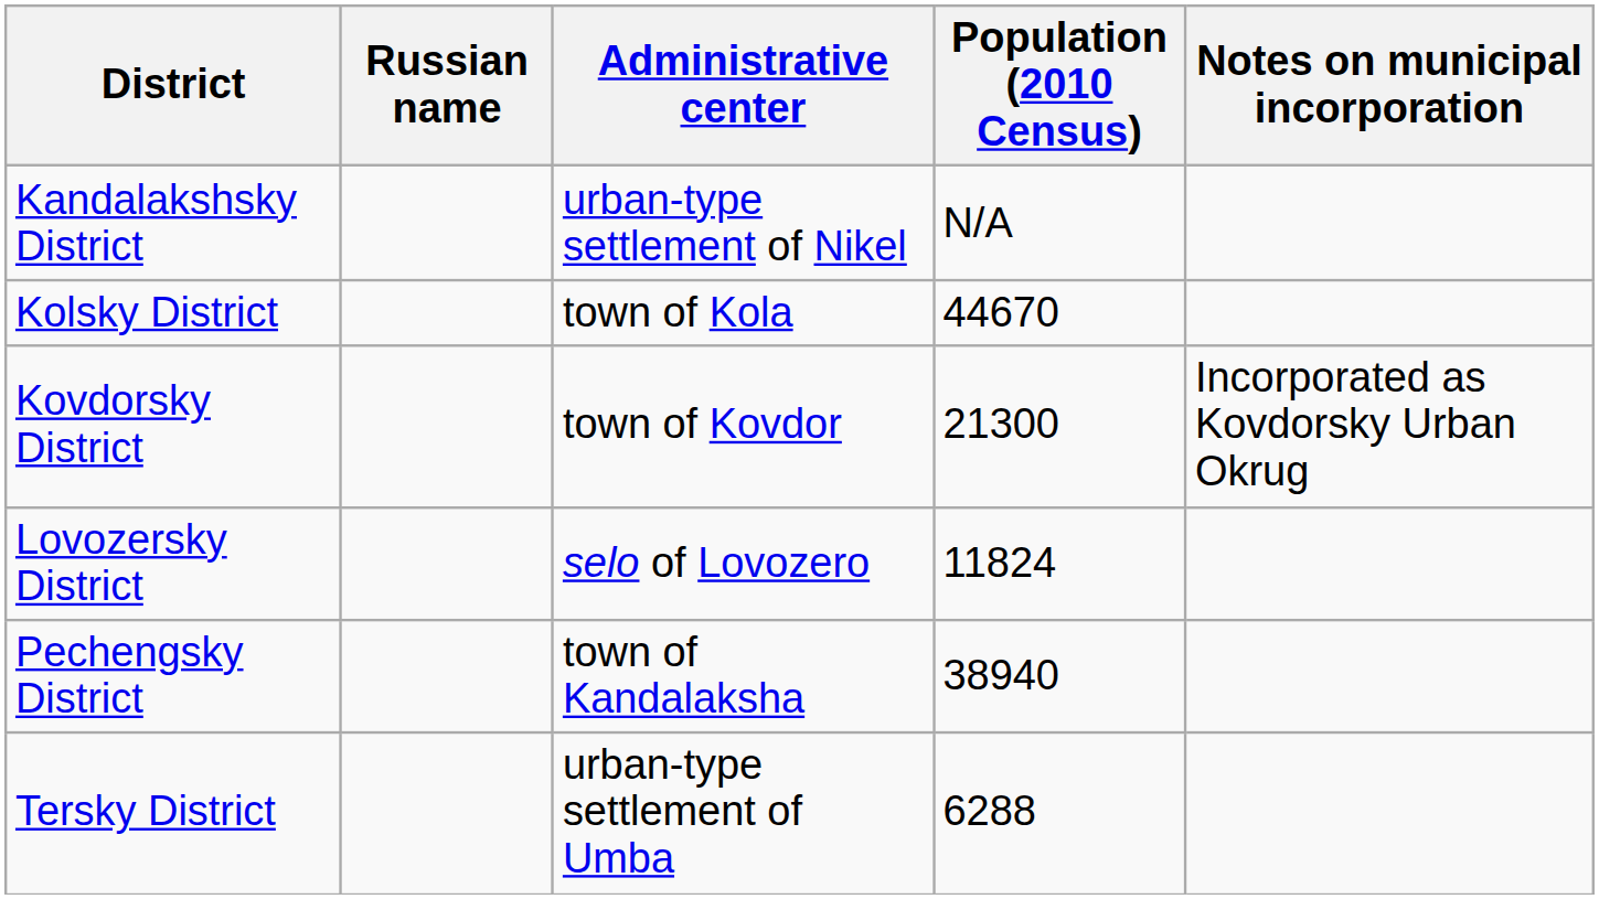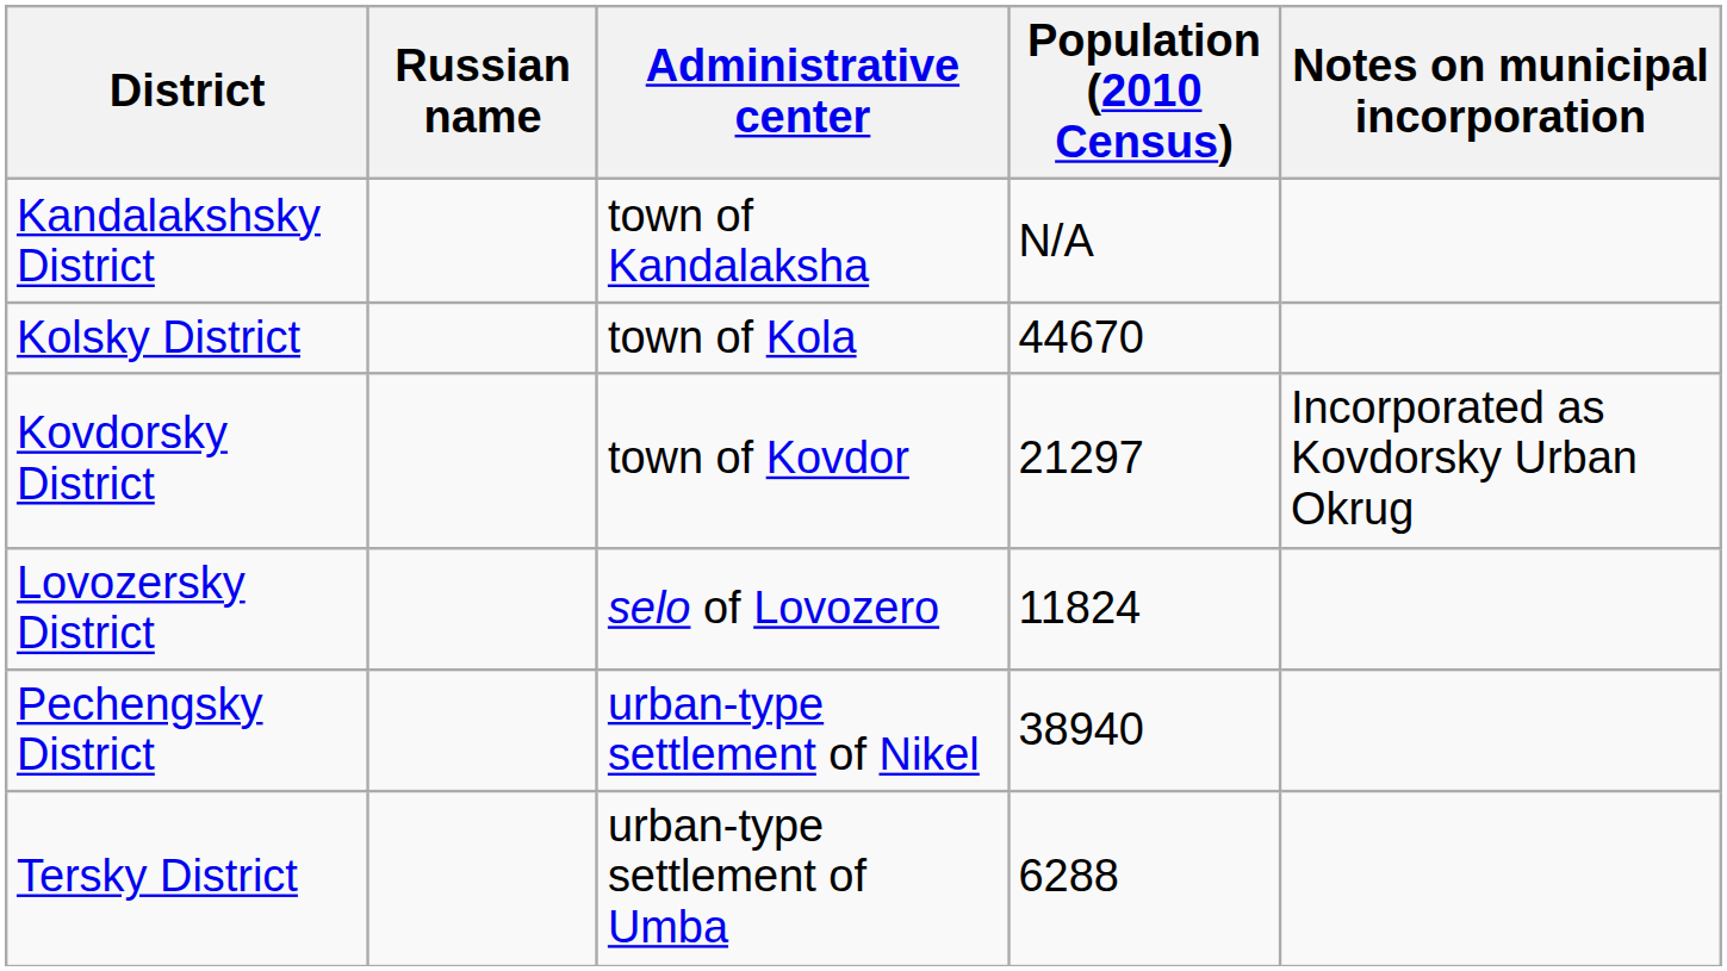Kandalakshsky District | Administrative center: urban-type settlement of Nikel -> town of Kandalaksha
Kovdorsky District | Population (2010 Census): 21300 -> 21297
Pechengsky District | Administrative center: town of Kandalaksha -> urban-type settlement of Nikel
